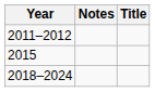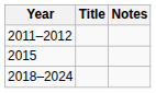columns swapped: Title <-> Notes
